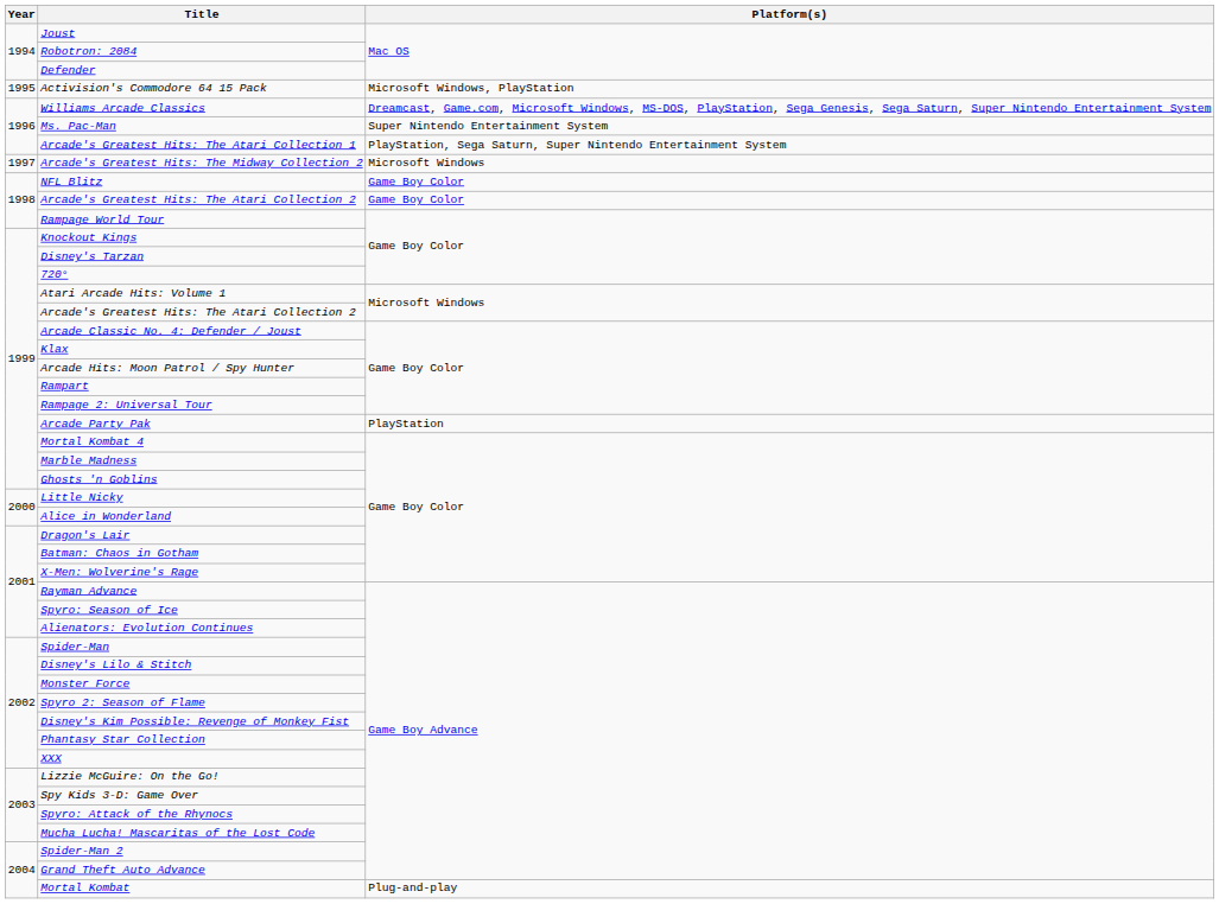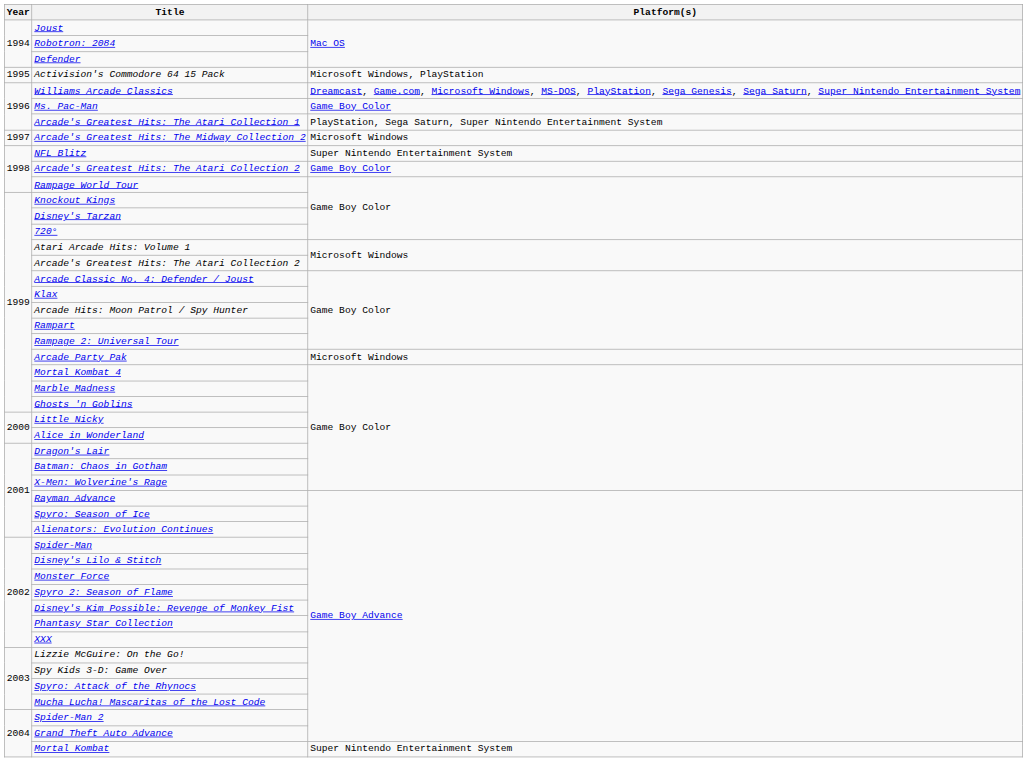Ms. Pac-Man | Platform(s): Super Nintendo Entertainment System -> Game Boy Color
NFL Blitz | Platform(s): Game Boy Color -> Super Nintendo Entertainment System
Arcade Party Pak | Platform(s): PlayStation -> Microsoft Windows
Mortal Kombat | Platform(s): Plug-and-play -> Super Nintendo Entertainment System
